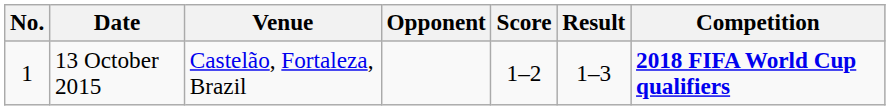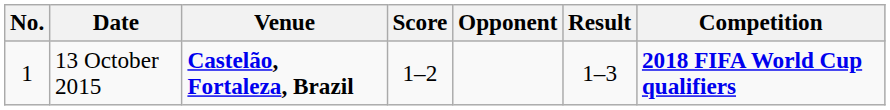columns swapped: Opponent <-> Score
13 October 2015 | Venue: normal -> bold
